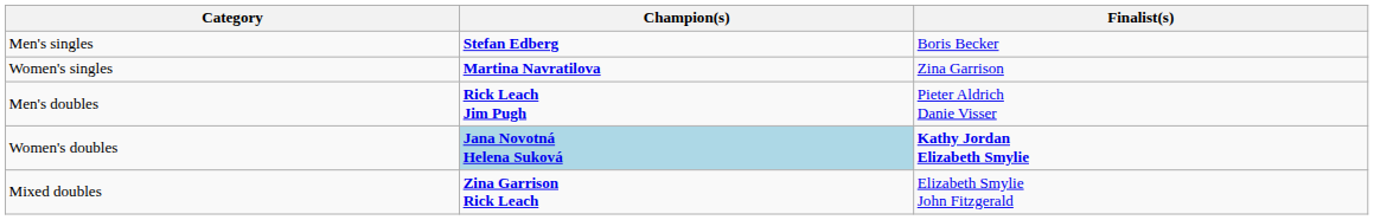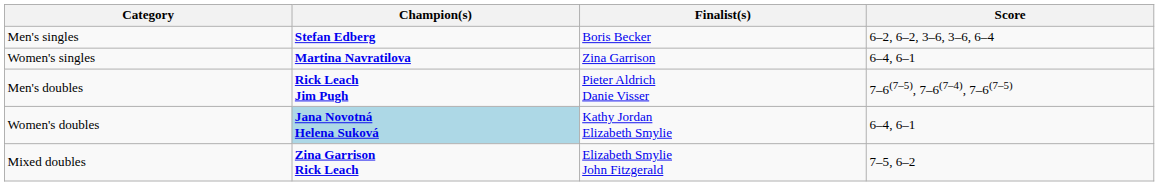+ column: Score | 6–2, 6–2, 3–6, 3–6, 6–4 | 6–4, 6–1 | 7–6(7–5), 7–6(7–4), 7–6(7–5) | 6–4, 6–1 | 7–5, 6–2
Women's doubles | Finalist(s): bold -> normal
